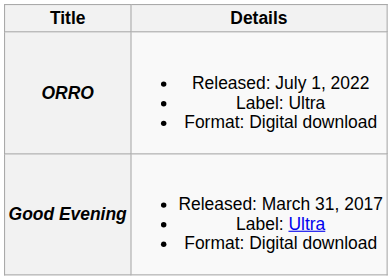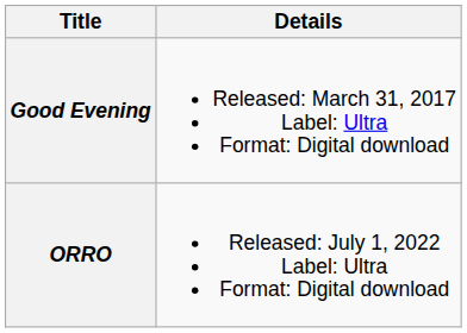rows swapped: Good Evening <-> ORRO
